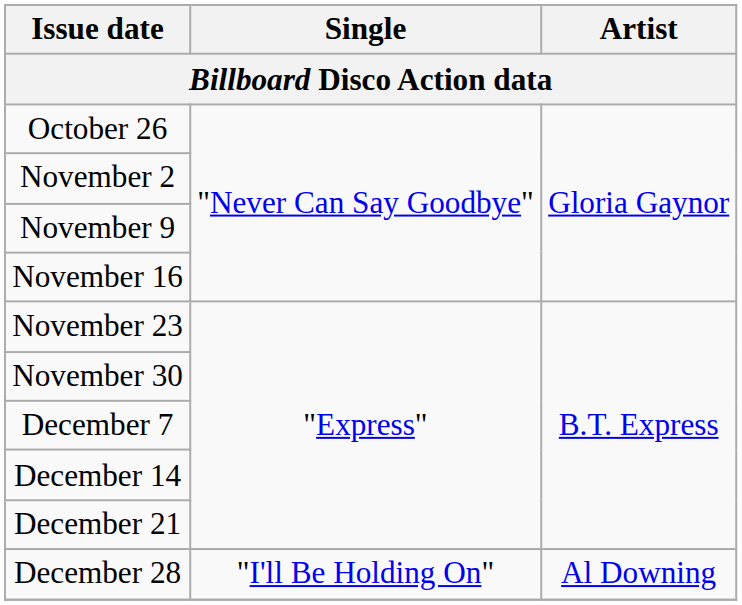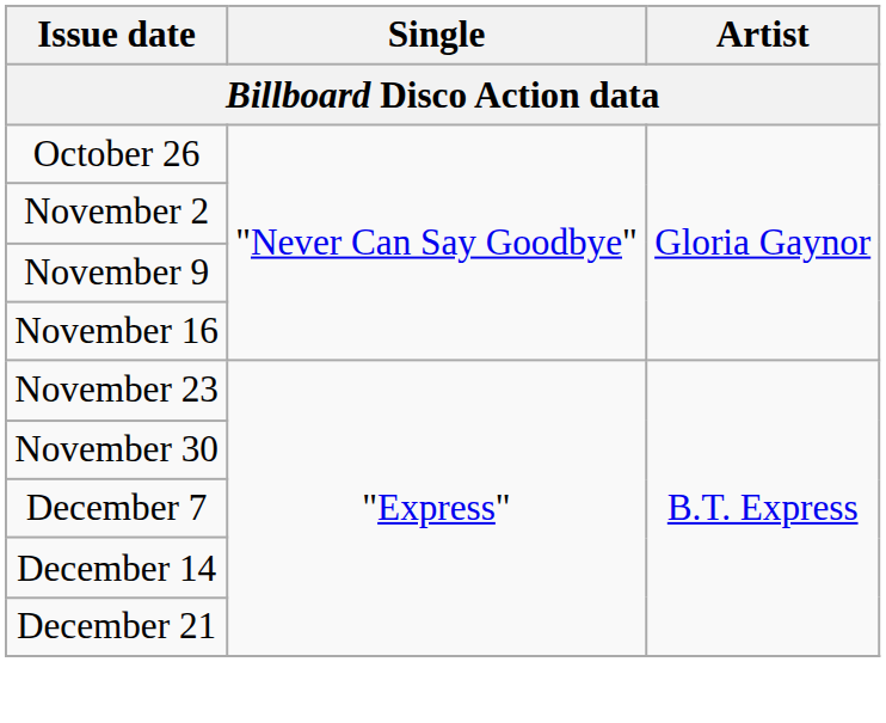- row: December 28 | "I'll Be Holding On" | Al Downing
